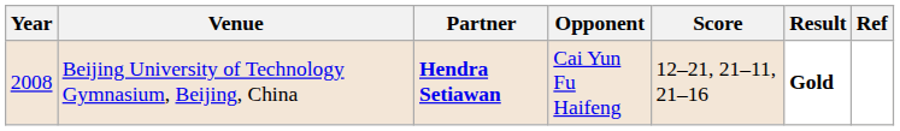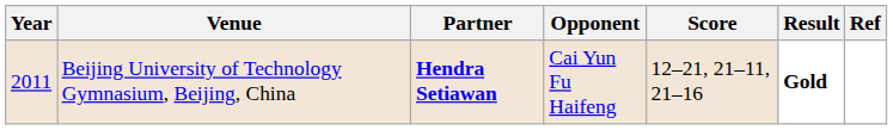Beijing University of Technology Gymnasium, Beijing, China | Year: 2008 -> 2011
